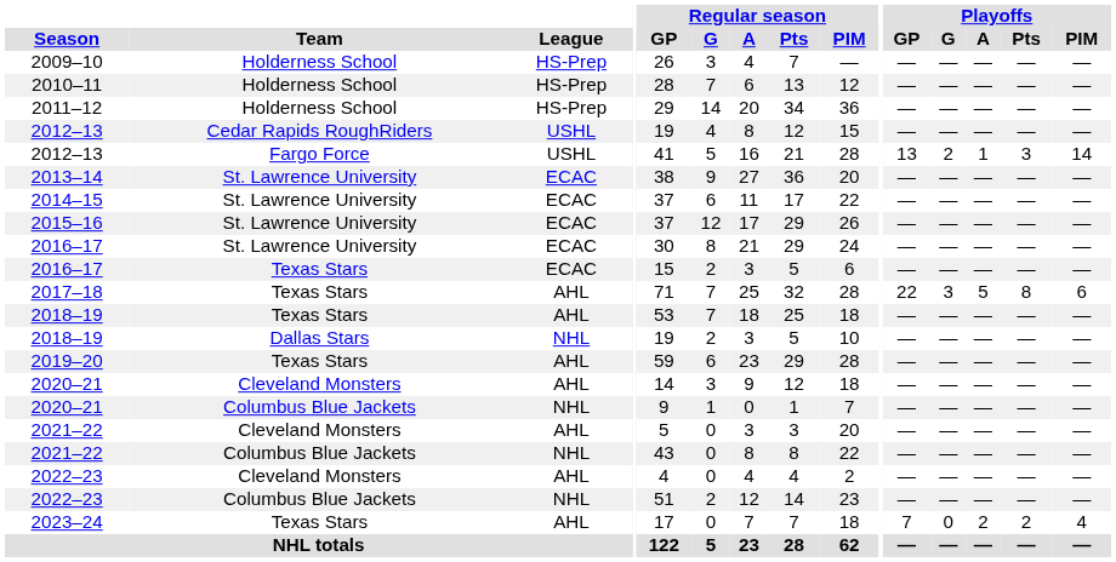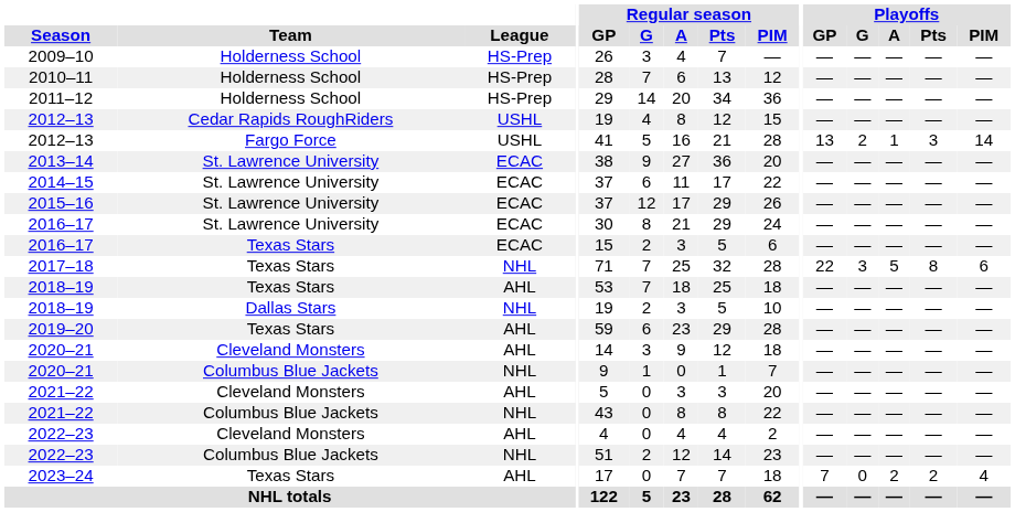2017–18 | League: AHL -> NHL
